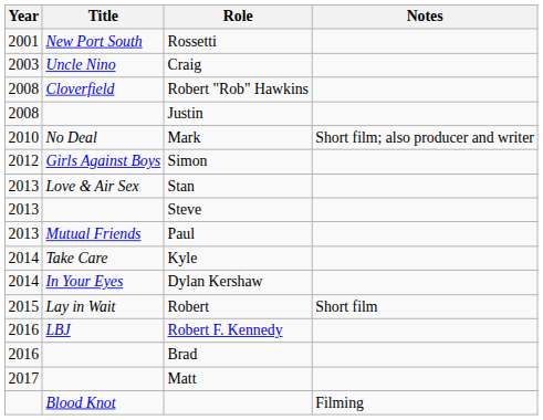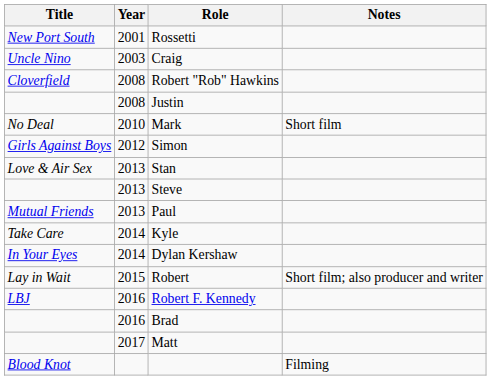columns swapped: Year <-> Title
Mark | Notes: Short film; also producer and writer -> Short film
Robert | Notes: Short film -> Short film; also producer and writer
